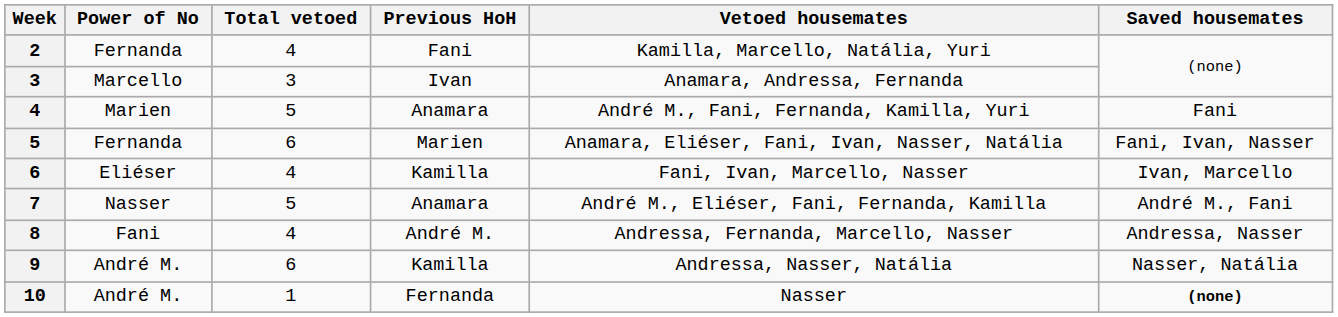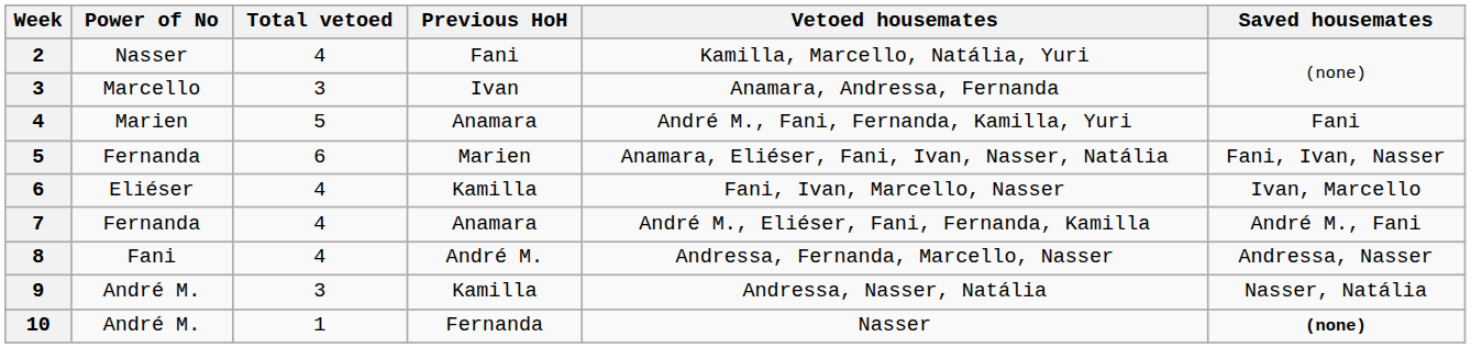2 | Power of No: Fernanda -> Nasser
7 | Power of No: Nasser -> Fernanda
7 | Total vetoed: 5 -> 4
9 | Total vetoed: 6 -> 3
